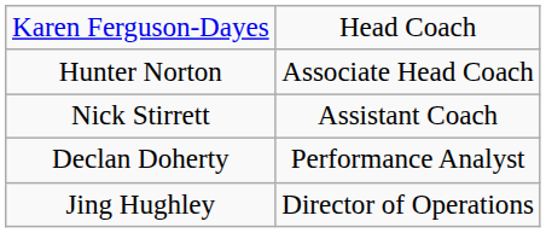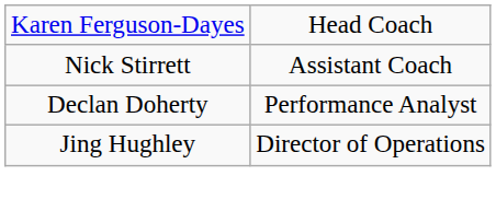- row: Hunter Norton | Associate Head Coach
